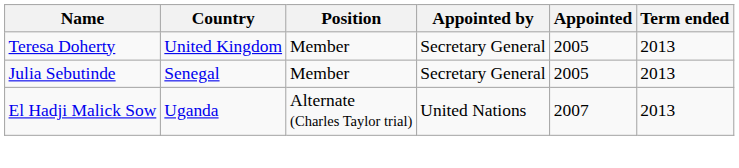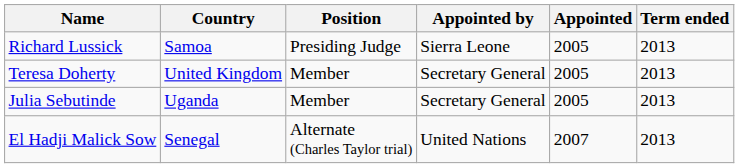+ row: Richard Lussick | Samoa | Presiding Judge | Sierra Leone | 2005 | 2013
Julia Sebutinde | Country: Senegal -> Uganda
El Hadji Malick Sow | Country: Uganda -> Senegal
